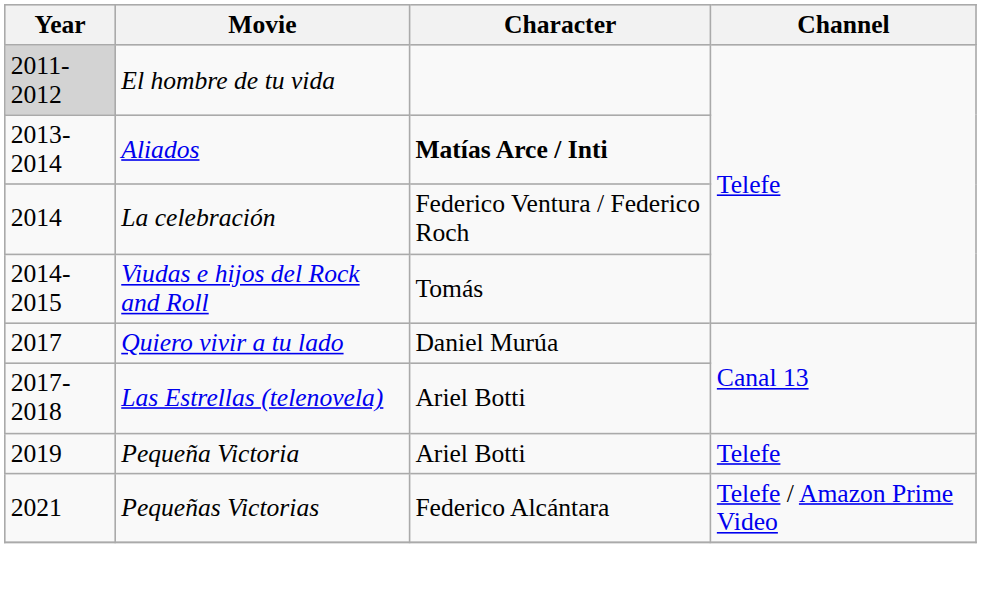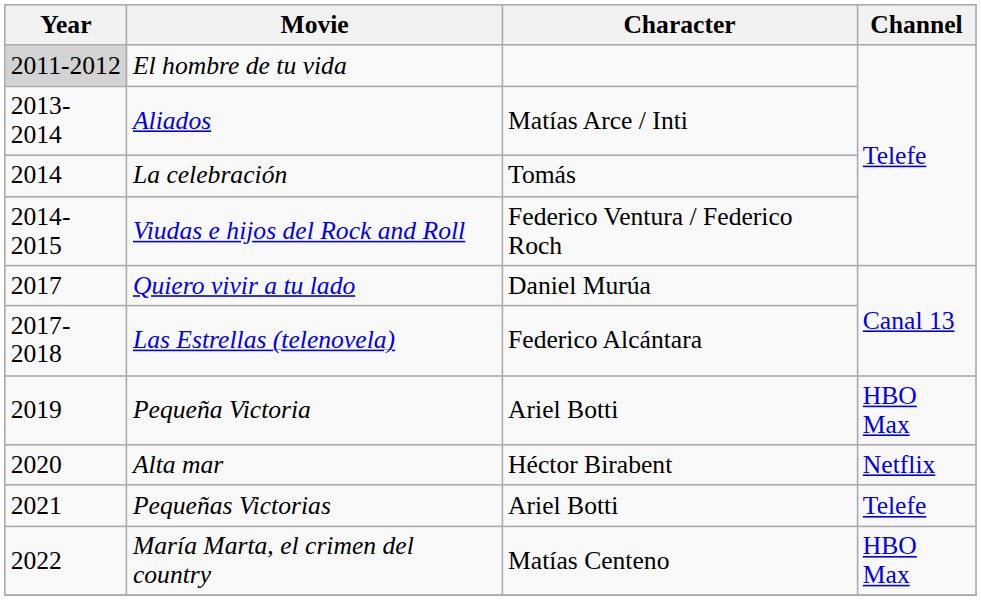Aliados | Character: bold -> normal
La celebración | Character: Federico Ventura / Federico Roch -> Tomás
Viudas e hijos del Rock and Roll | Character: Tomás -> Federico Ventura / Federico Roch
Las Estrellas (telenovela) | Character: Ariel Botti -> Federico Alcántara
Pequeña Victoria | Channel: Telefe -> HBO Max
+ row: 2020 | Alta mar | Héctor Birabent | Netflix
Pequeñas Victorias | Character: Federico Alcántara -> Ariel Botti
Pequeñas Victorias | Channel: Telefe / Amazon Prime Video -> Telefe
+ row: 2022 | María Marta, el crimen del country | Matías Centeno | HBO Max
